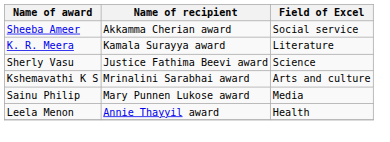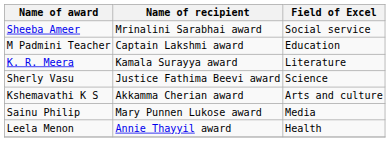Sheeba Ameer | Name of recipient: Akkamma Cherian award -> Mrinalini Sarabhai award
+ row: M Padmini Teacher | Captain Lakshmi award | Education
Kshemavathi K S | Name of recipient: Mrinalini Sarabhai award -> Akkamma Cherian award
